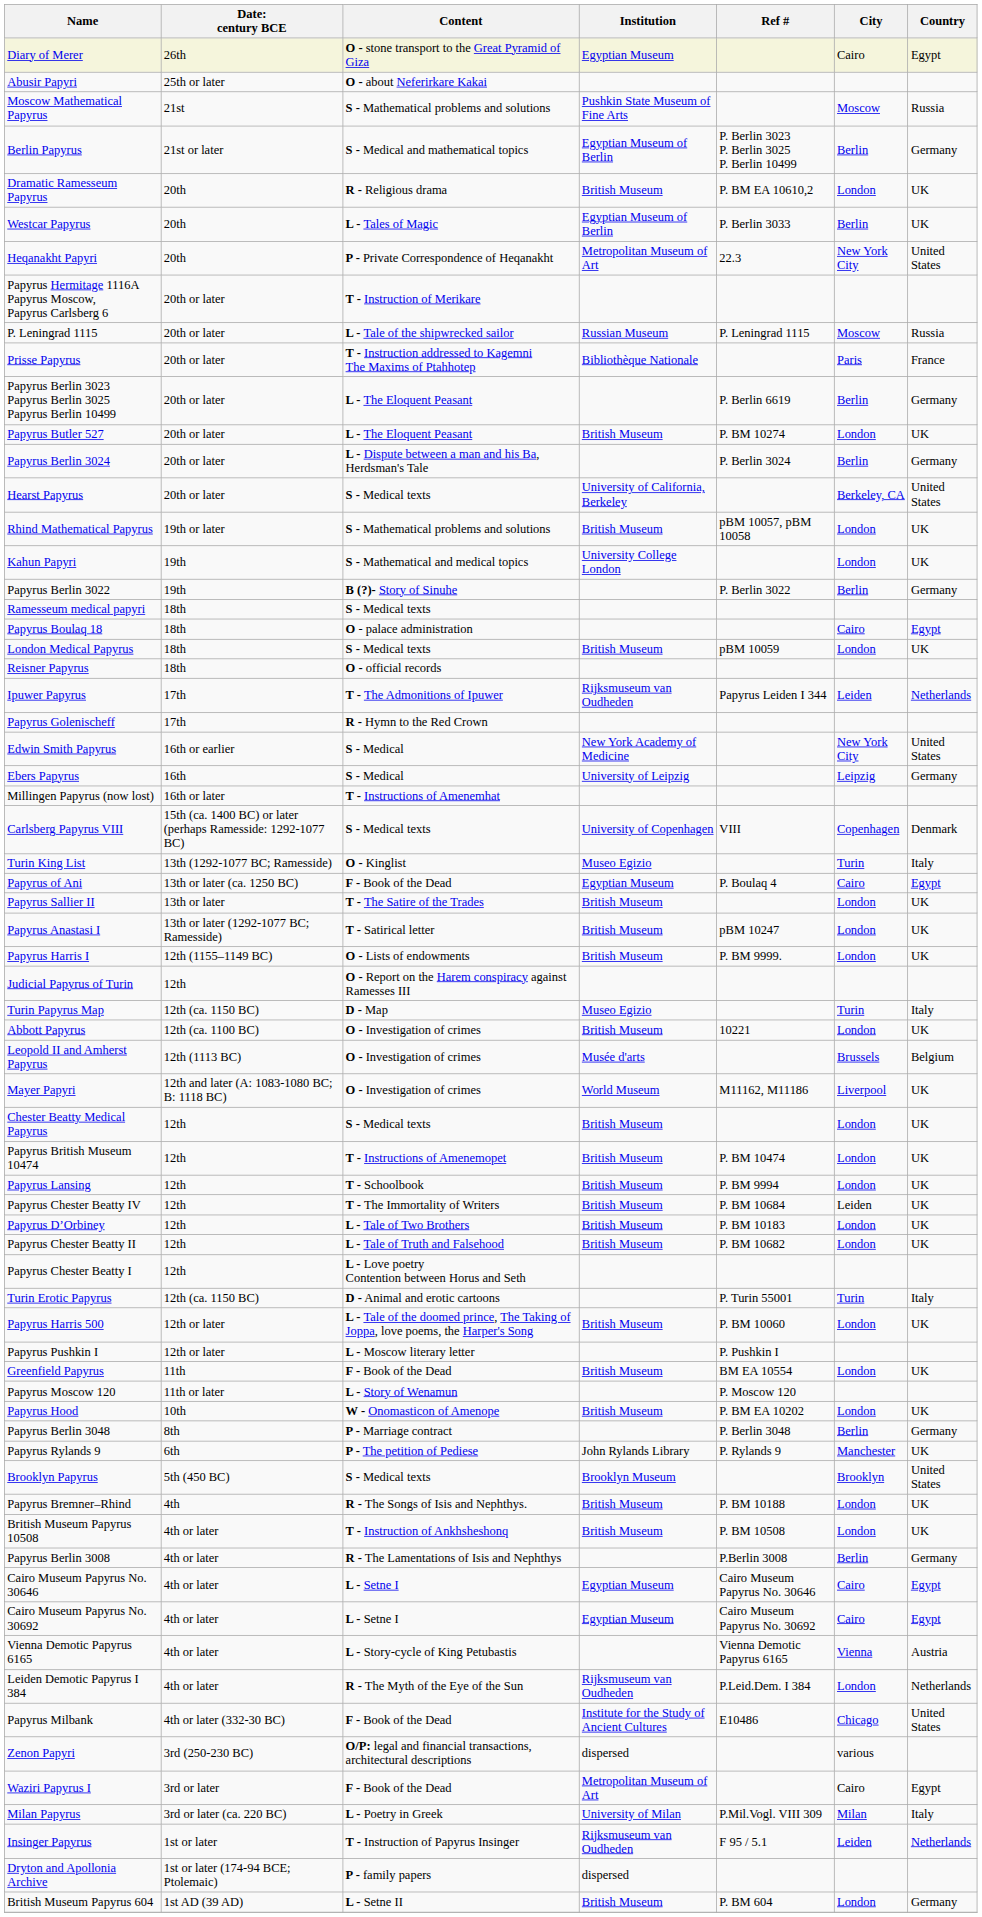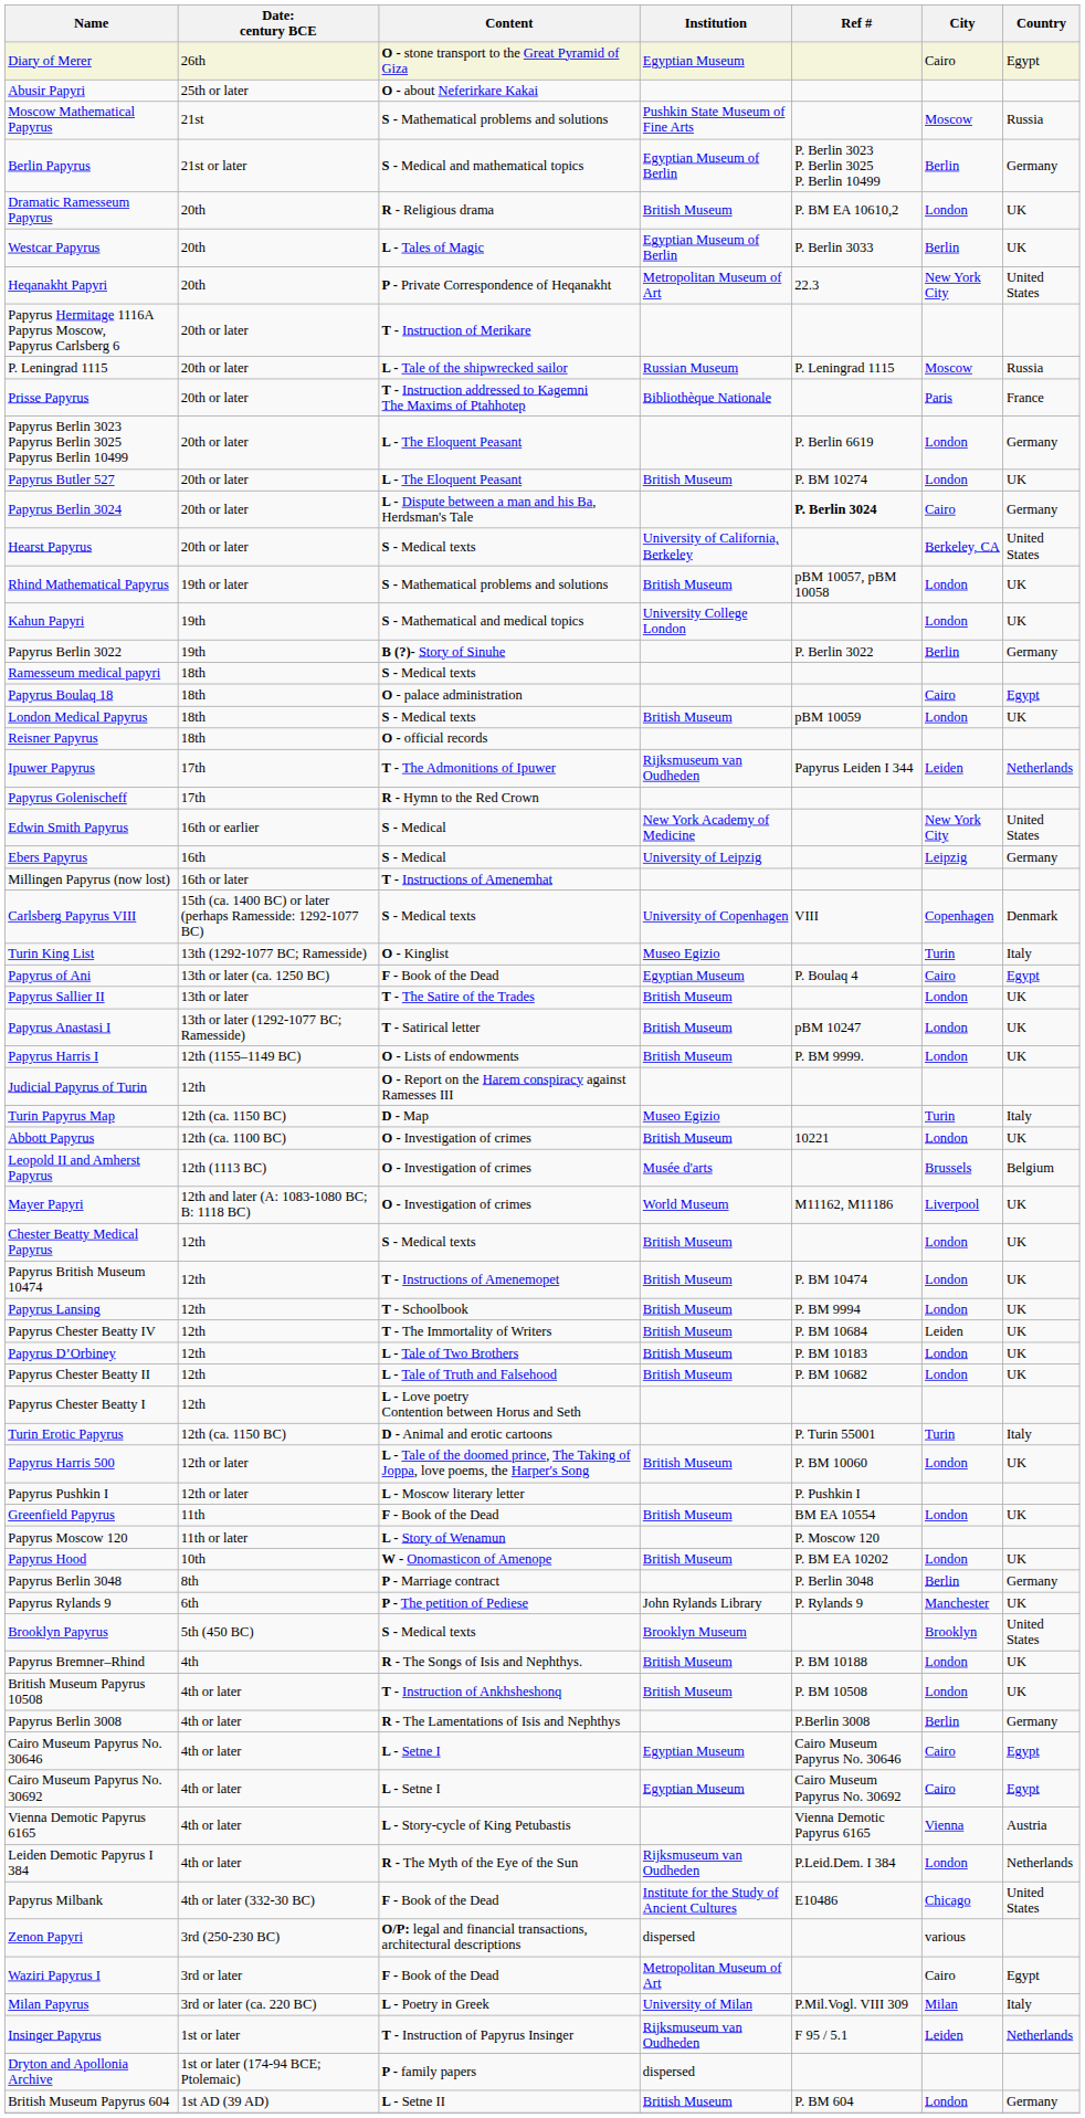Papyrus Berlin 3023 Papyrus Berlin 3025 Papyrus Berlin 10499 | City: Berlin -> London
Papyrus Berlin 3024 | Ref #: normal -> bold
Papyrus Berlin 3024 | City: Berlin -> Cairo
